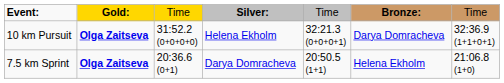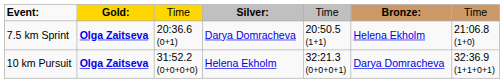rows swapped: 7.5 km Sprint <-> 10 km Pursuit
